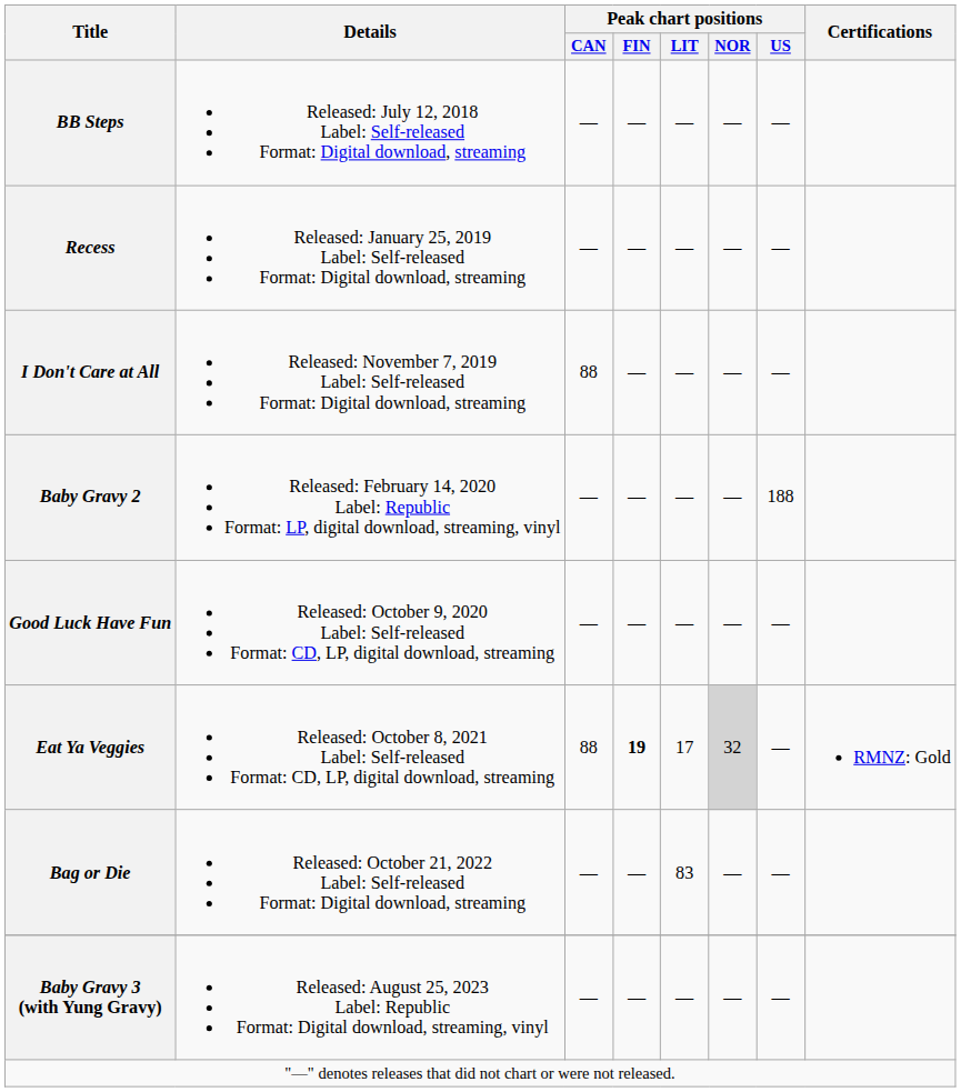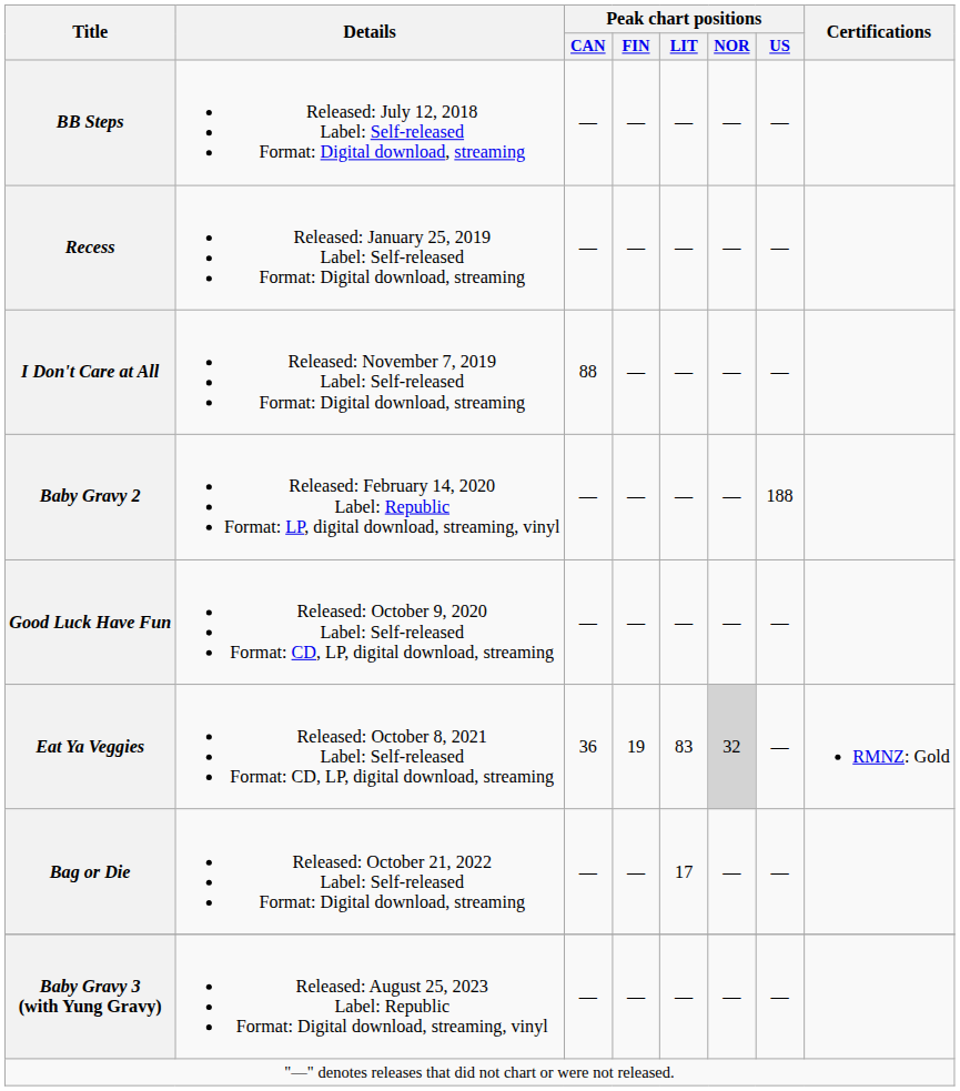Eat Ya Veggies | Peak chart positions / CAN: 88 -> 36
Eat Ya Veggies | Peak chart positions / FIN: bold -> normal
Eat Ya Veggies | Peak chart positions / LIT: 17 -> 83
Bag or Die | Peak chart positions / LIT: 83 -> 17
